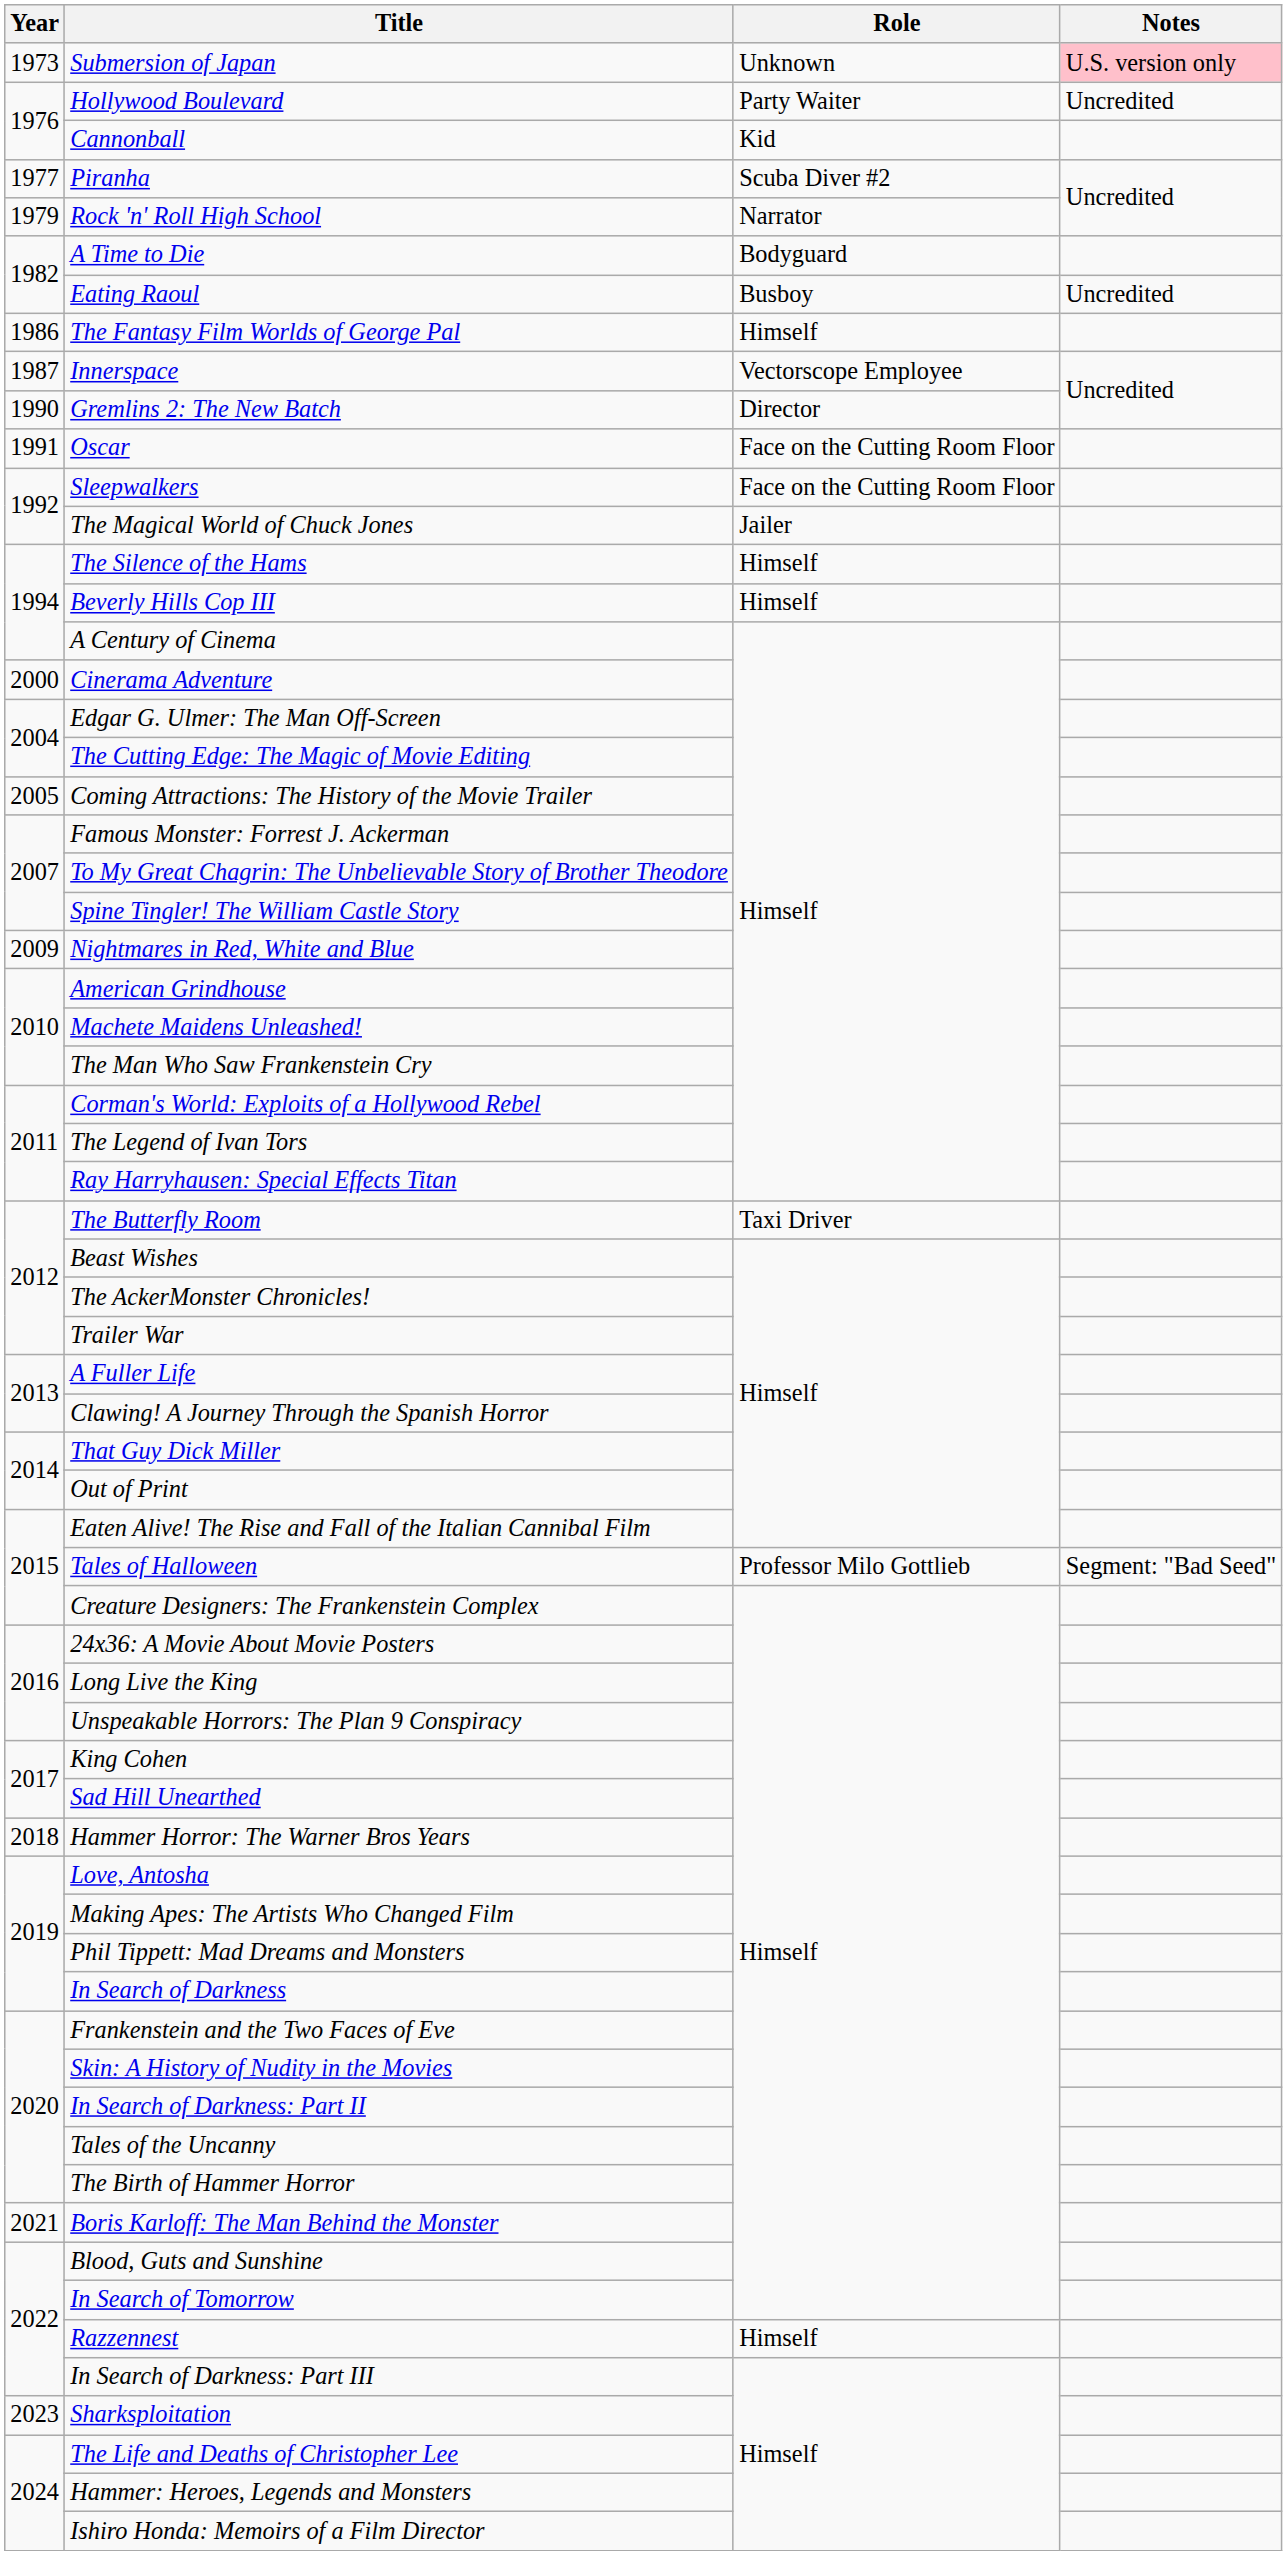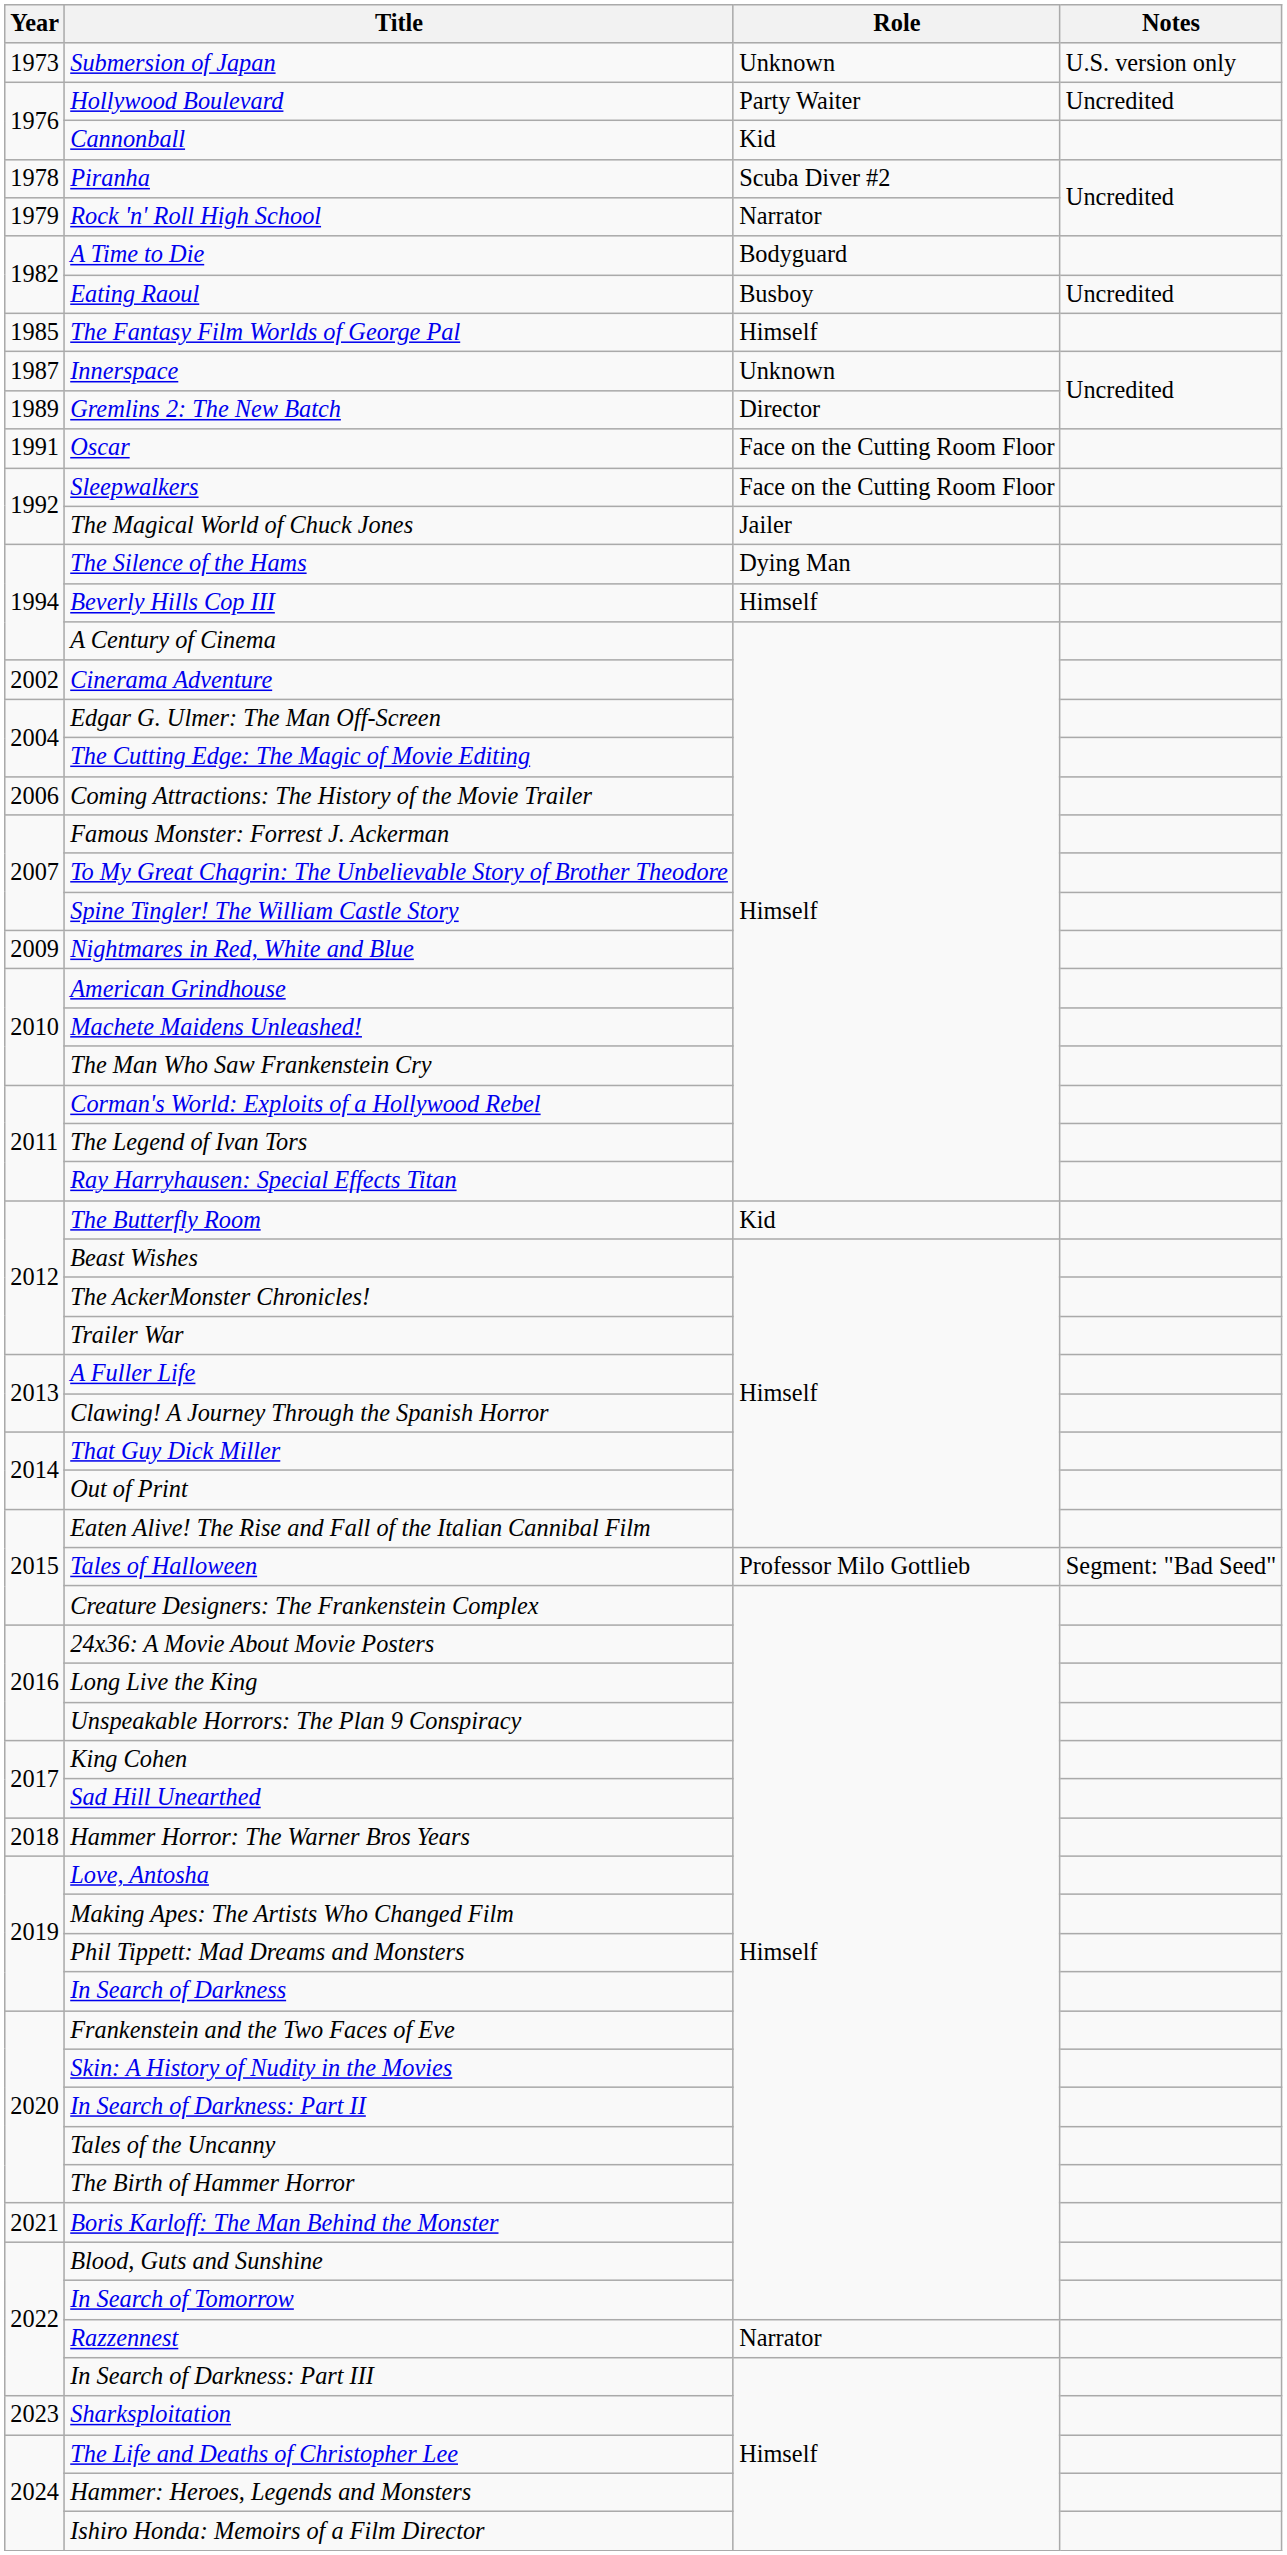Submersion of Japan | Notes: pink background -> no background
Piranha | Year: 1977 -> 1978
The Fantasy Film Worlds of George Pal | Year: 1986 -> 1985
Innerspace | Role: Vectorscope Employee -> Unknown
Gremlins 2: The New Batch | Year: 1990 -> 1989
The Silence of the Hams | Role: Himself -> Dying Man
Cinerama Adventure | Year: 2000 -> 2002
Coming Attractions: The History of the Movie Trailer | Year: 2005 -> 2006
The Butterfly Room | Role: Taxi Driver -> Kid
Razzennest | Role: Himself -> Narrator
